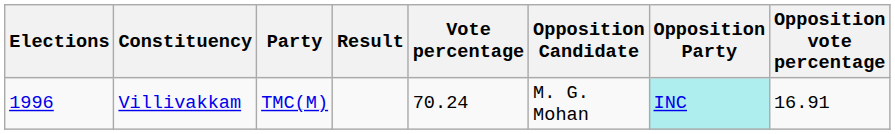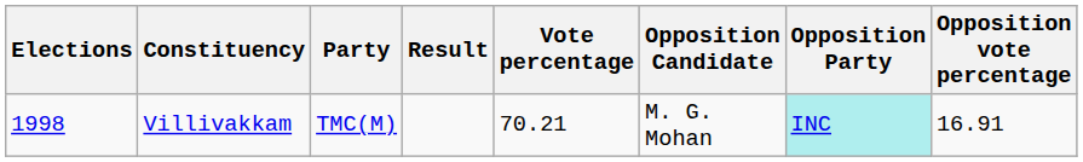Villivakkam | Elections: 1996 -> 1998
Villivakkam | Vote percentage: 70.24 -> 70.21
